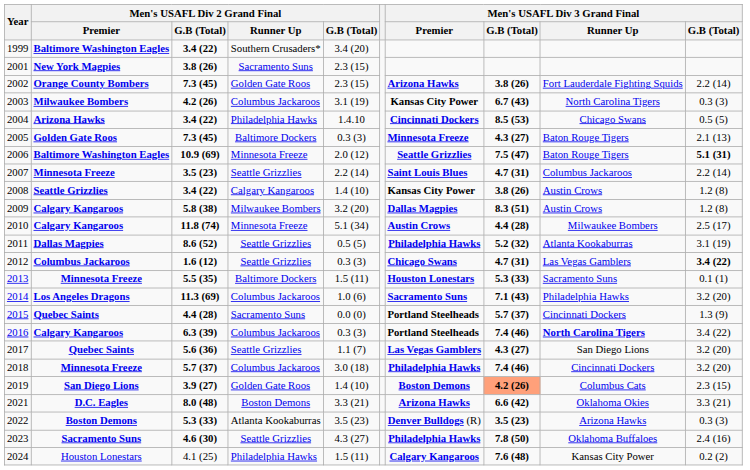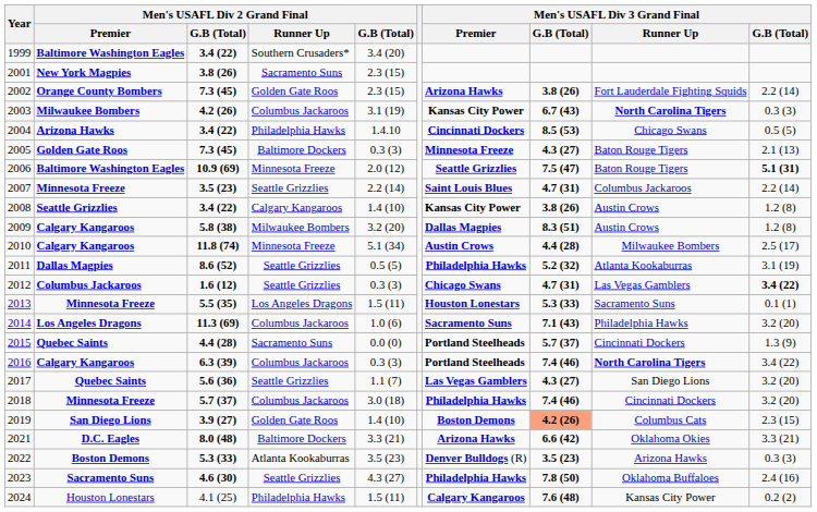2003 | Men's USAFL Div 3 Grand Final / Runner Up: normal -> bold
2013 | Men's USAFL Div 2 Grand Final / Runner Up: Baltimore Dockers -> Los Angeles Dragons
2021 | Men's USAFL Div 2 Grand Final / Runner Up: Boston Demons -> Baltimore Dockers
